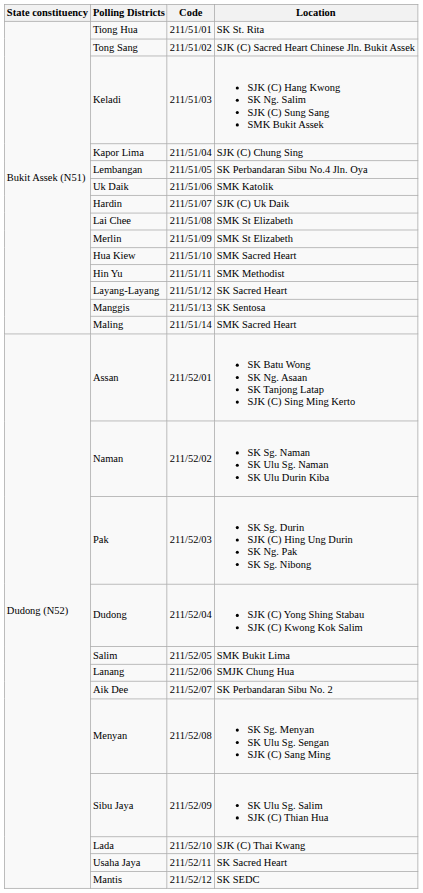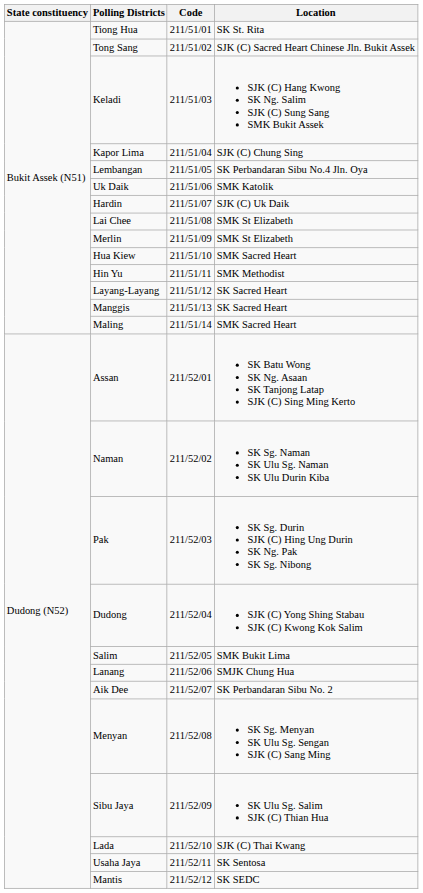Manggis | Location: SK Sentosa -> SK Sacred Heart
Usaha Jaya | Location: SK Sacred Heart -> SK Sentosa
